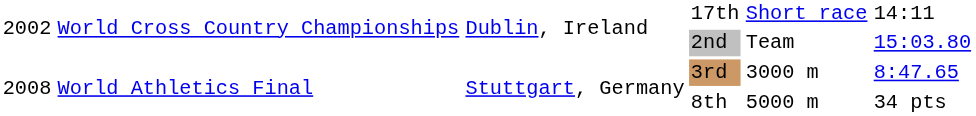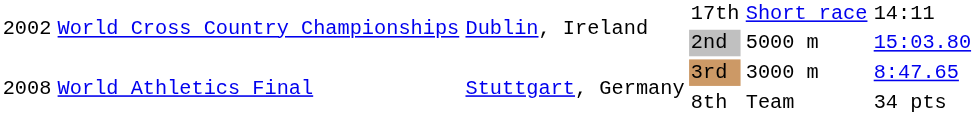2nd | column 5: Team -> 5000 m
8th | column 5: 5000 m -> Team
